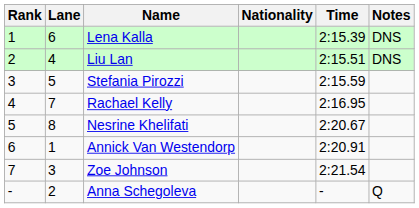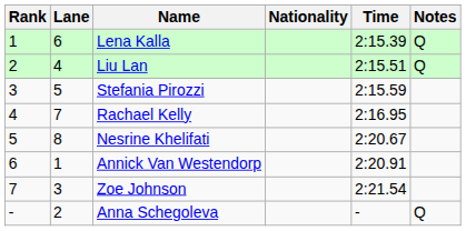Lena Kalla | Notes: DNS -> Q
Liu Lan | Notes: DNS -> Q
